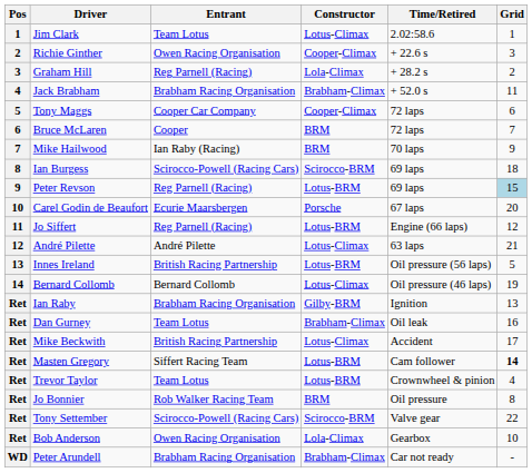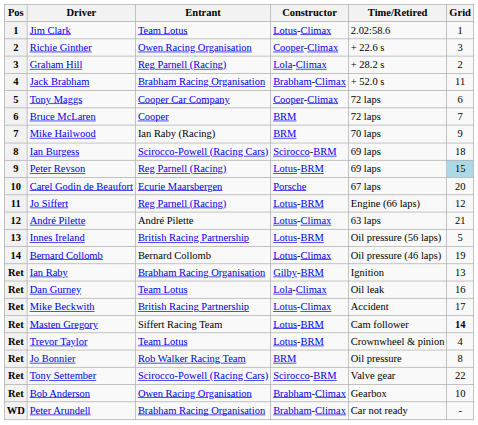Dan Gurney | Constructor: Brabham-Climax -> Lola-Climax
Bob Anderson | Constructor: Lola-Climax -> Brabham-Climax
